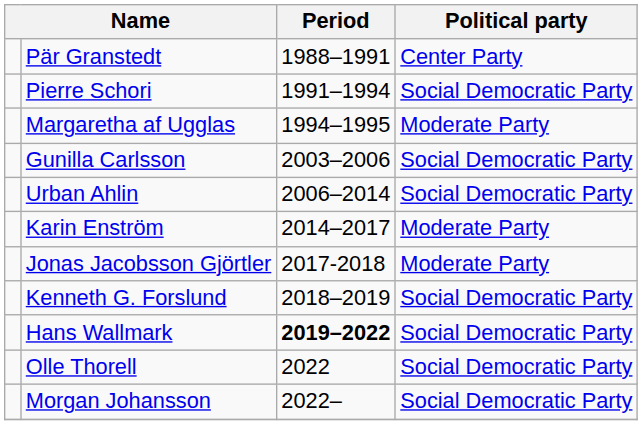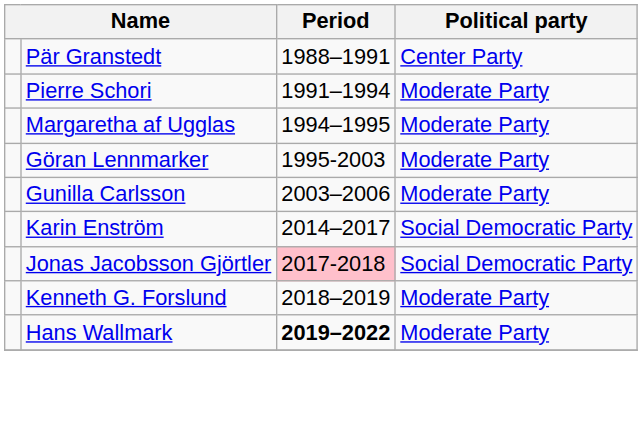Pierre Schori | Political party: Social Democratic Party -> Moderate Party
+ row: Göran Lennmarker | 1995-2003 | Moderate Party
Gunilla Carlsson | Political party: Social Democratic Party -> Moderate Party
- row: Urban Ahlin | 2006–2014 | Social Democratic Party
Karin Enström | Political party: Moderate Party -> Social Democratic Party
Jonas Jacobsson Gjörtler | Period: no background -> pink background
Jonas Jacobsson Gjörtler | Political party: Moderate Party -> Social Democratic Party
Kenneth G. Forslund | Political party: Social Democratic Party -> Moderate Party
Hans Wallmark | Political party: Social Democratic Party -> Moderate Party
- row: Olle Thorell | 2022 | Social Democratic Party
- row: Morgan Johansson | 2022– | Social Democratic Party
